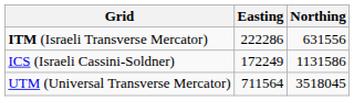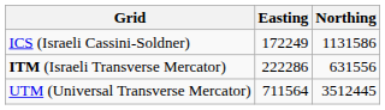rows swapped: ITM (Israeli Transverse Mercator) <-> ICS (Israeli Cassini-Soldner)
UTM (Universal Transverse Mercator) | Northing: 3518045 -> 3512445
